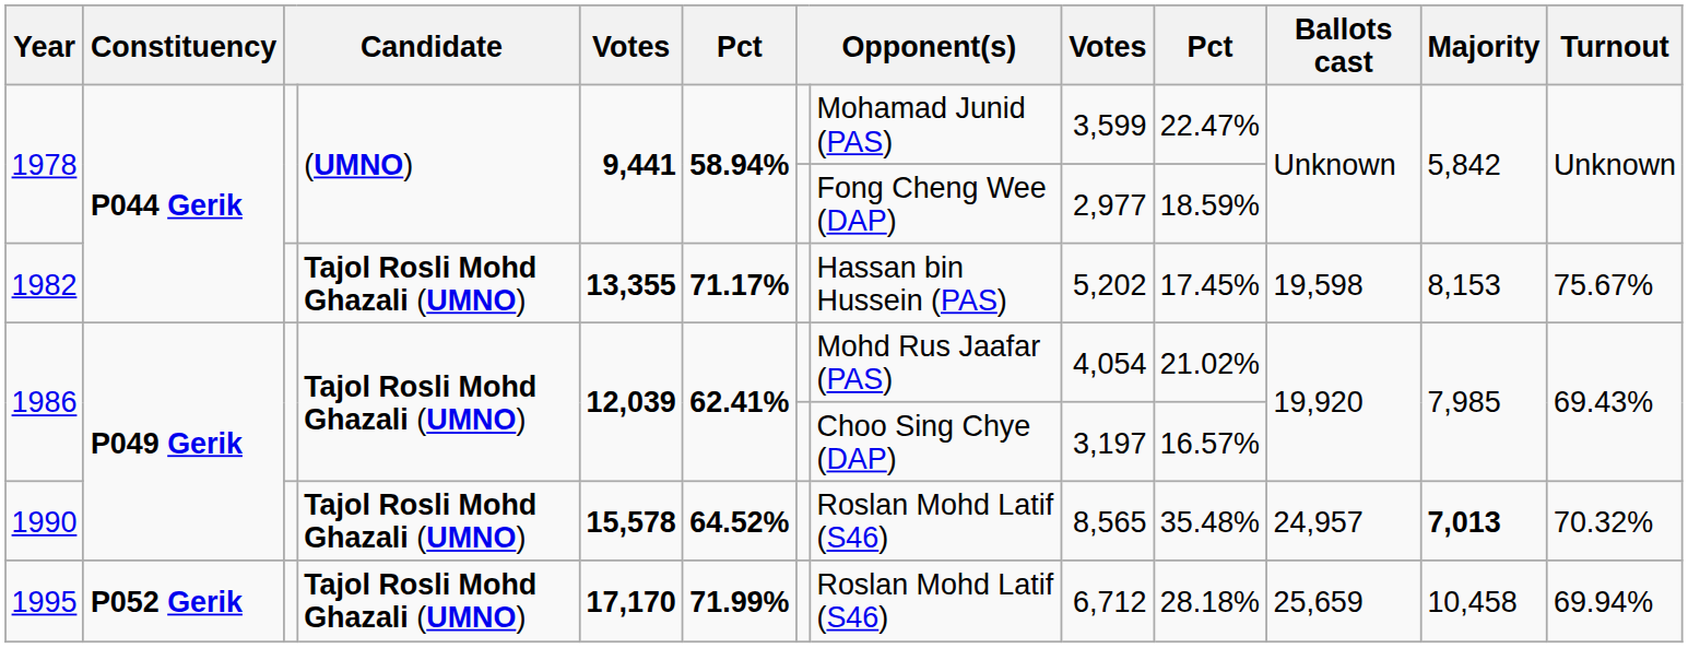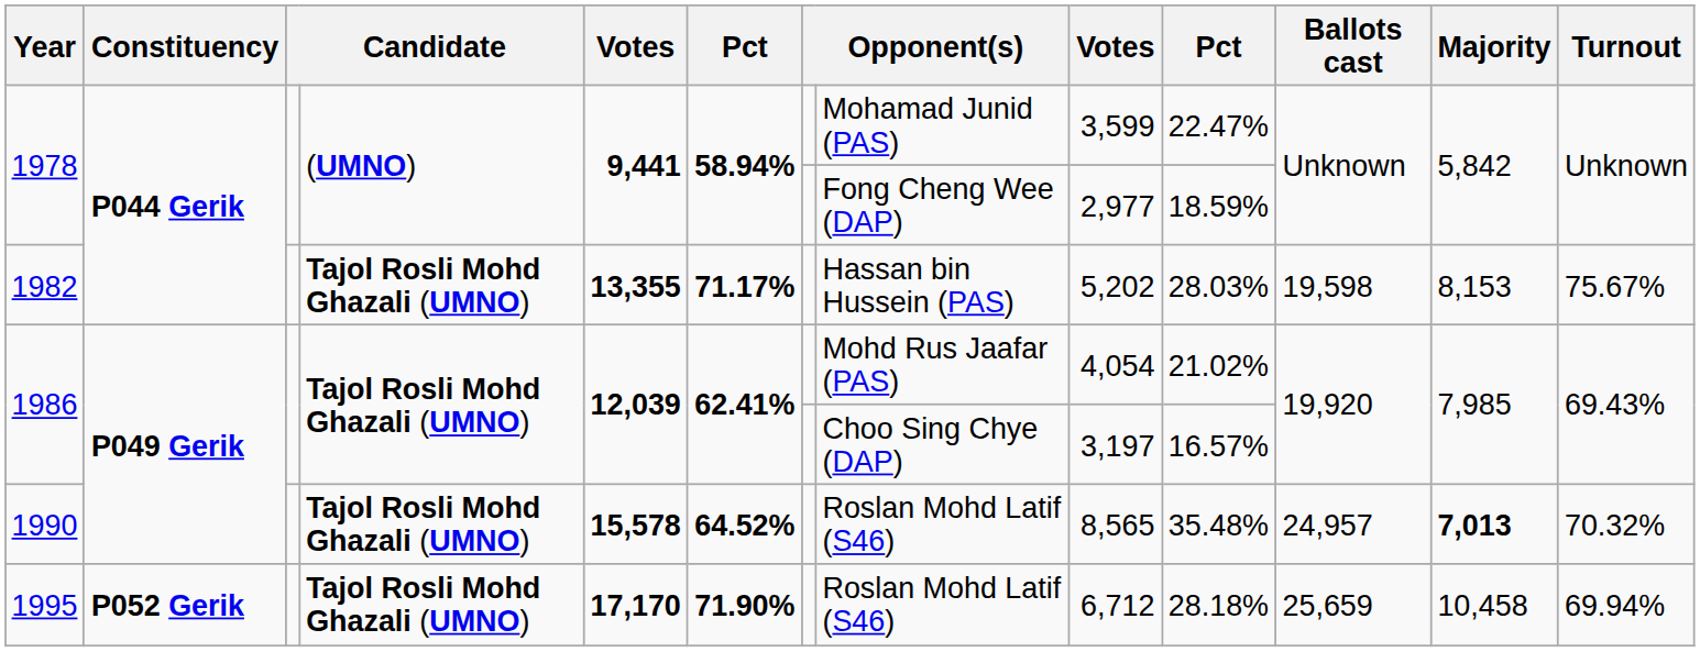1982 | column 10: 17.45% -> 28.03%
1995 | column 6: 71.99% -> 71.90%
